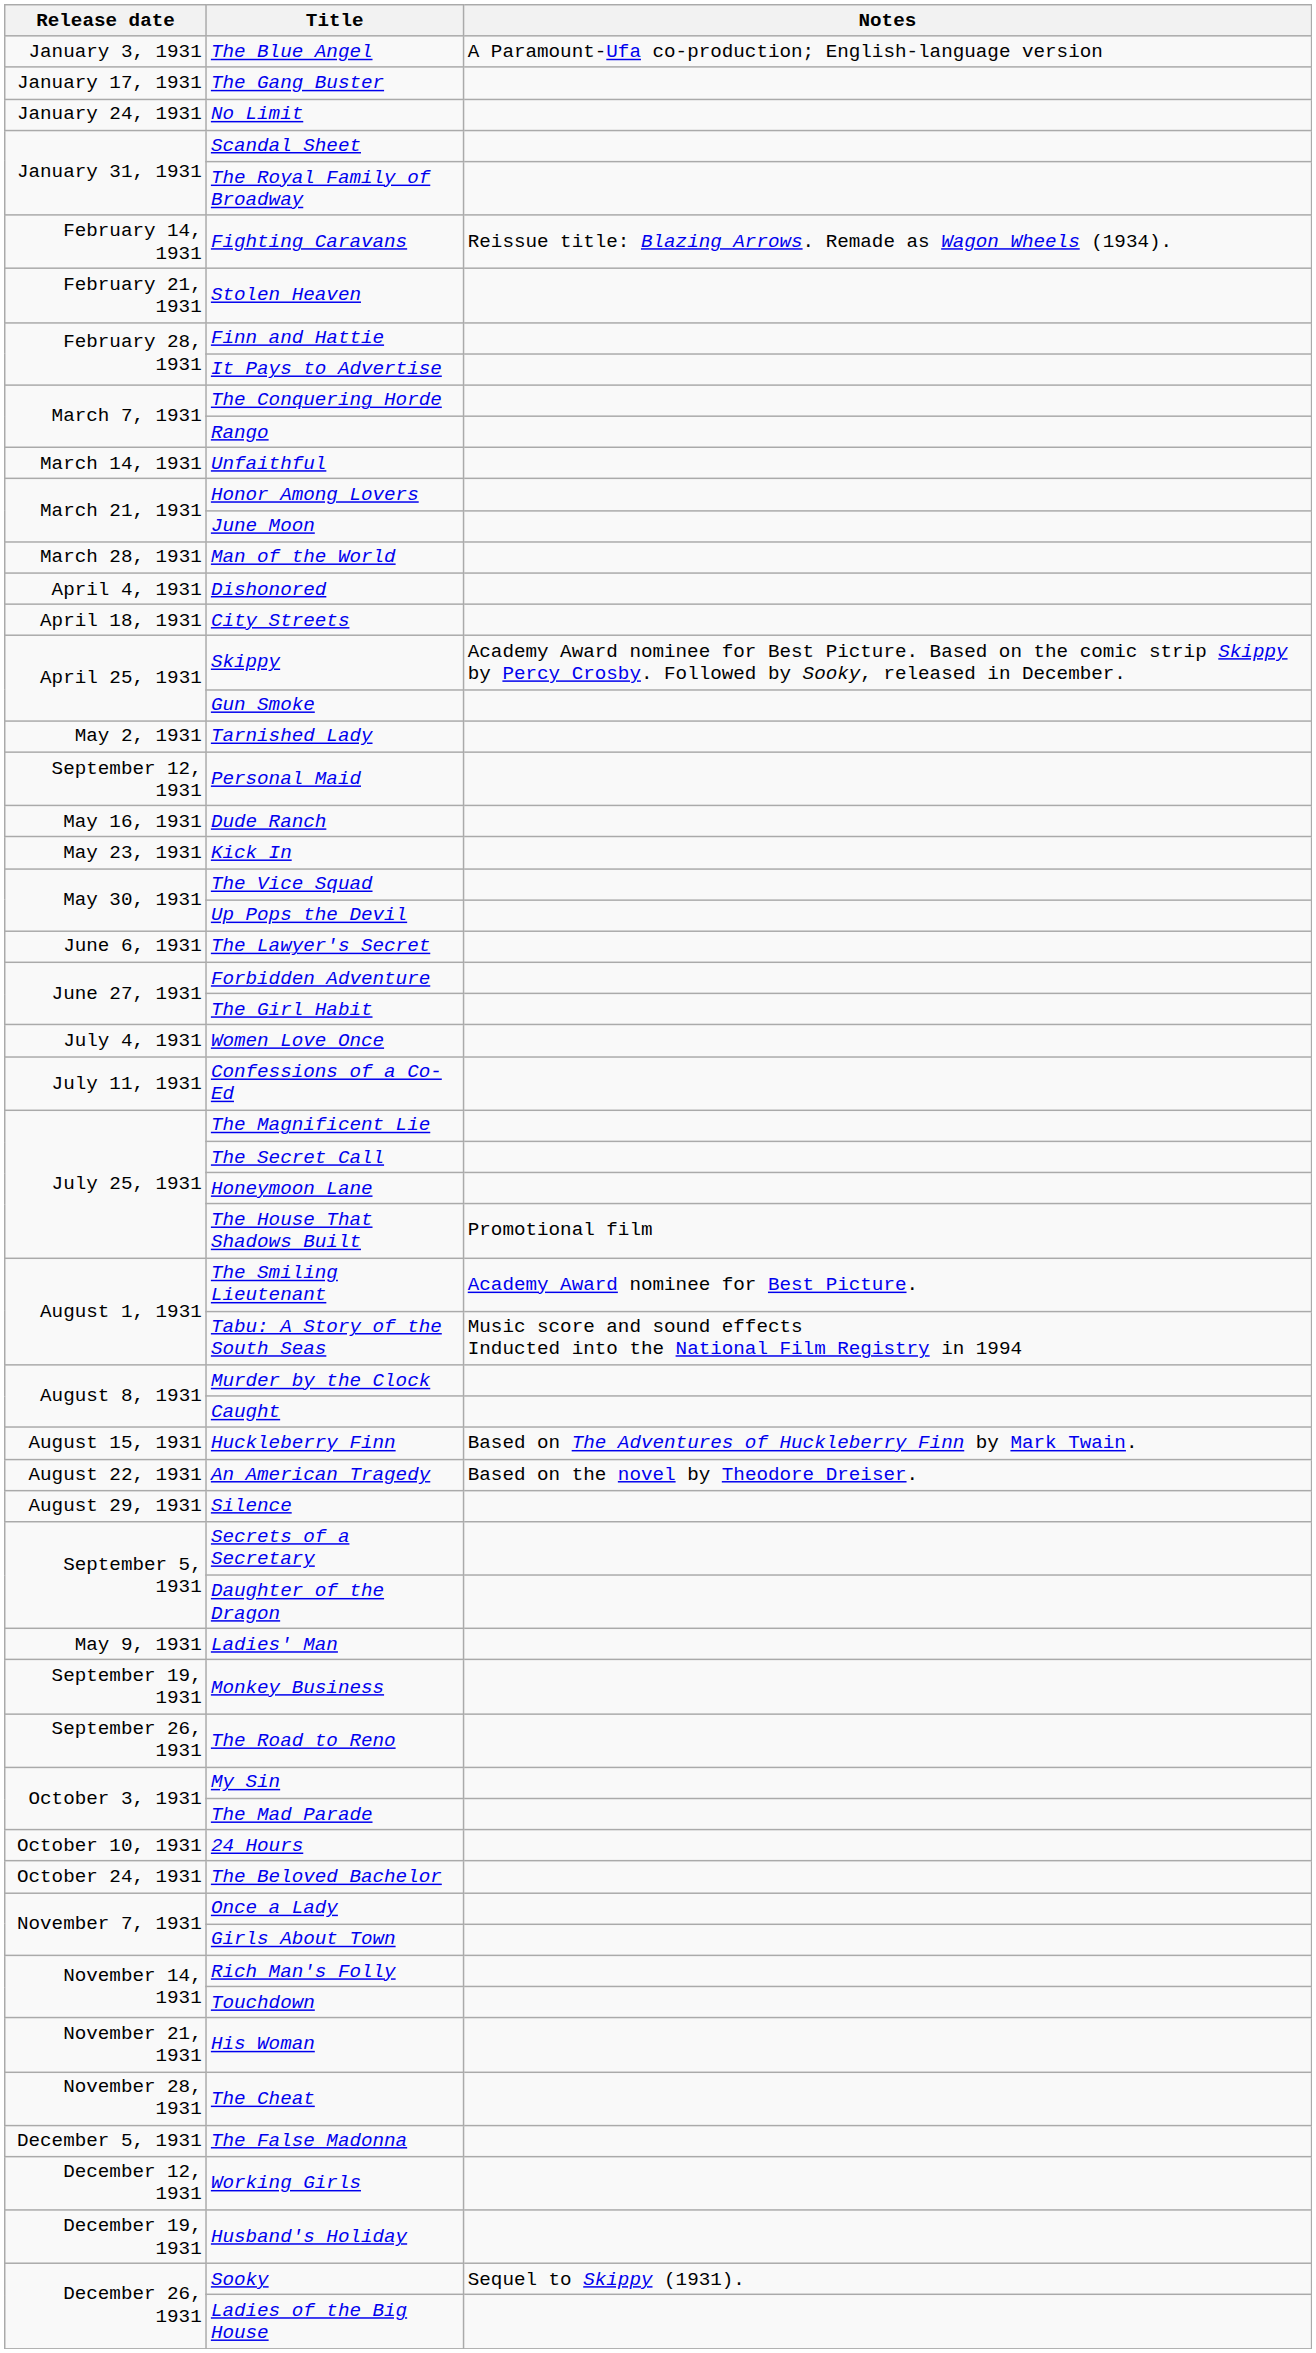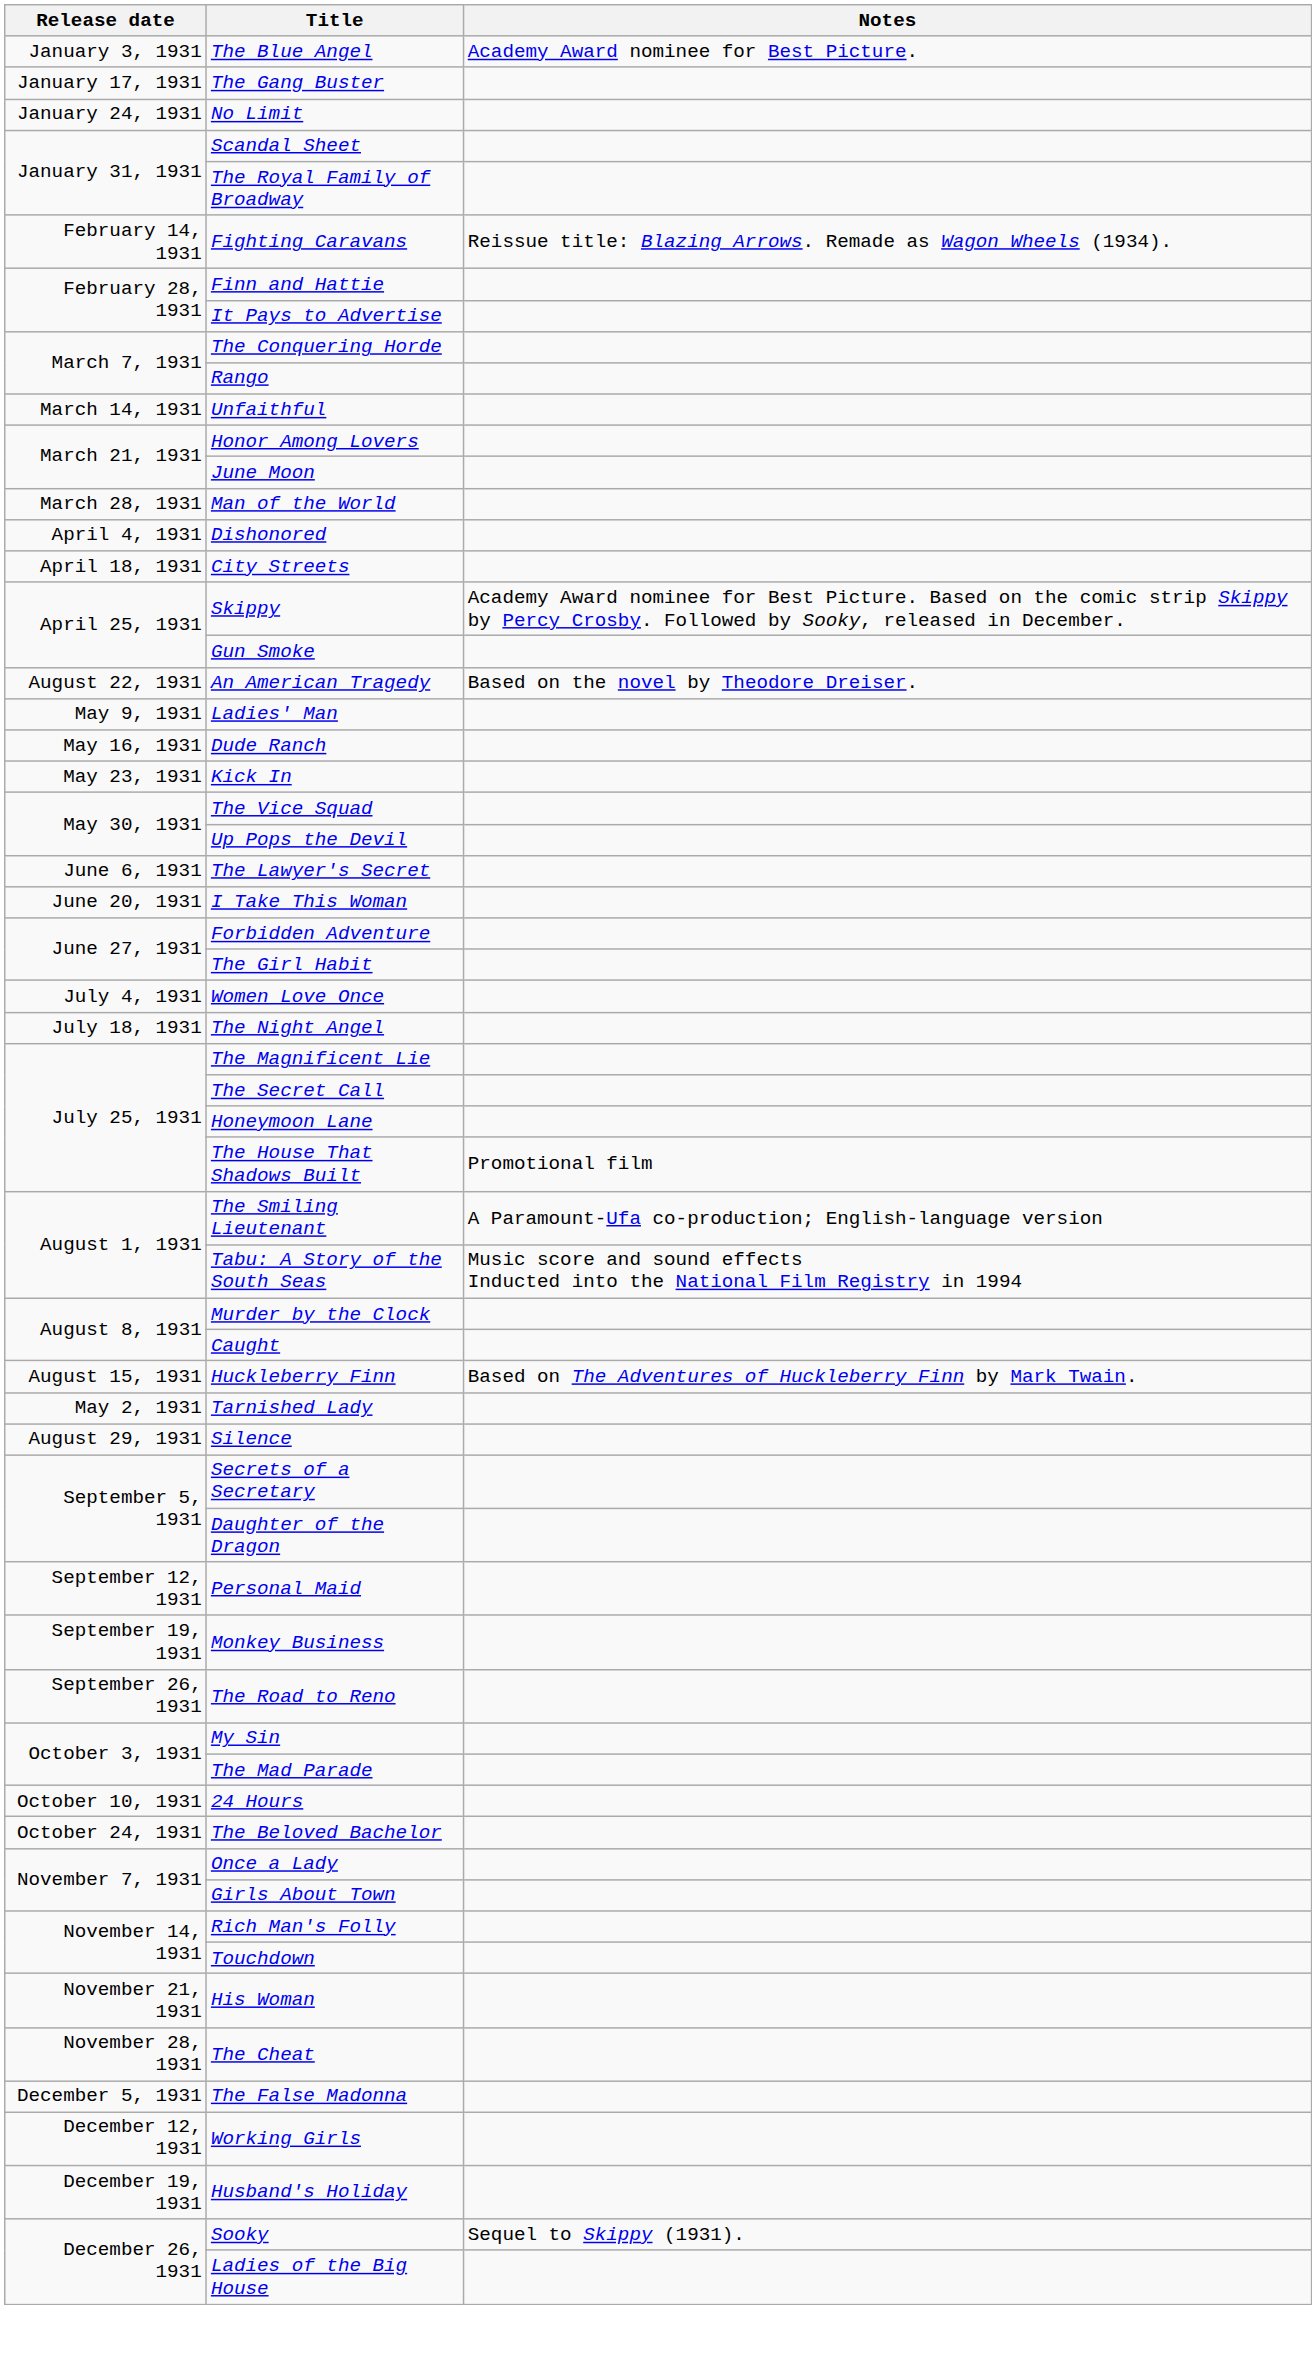The Blue Angel | Notes: A Paramount-Ufa co-production; English-language version -> Academy Award nominee for Best Picture.
- row: February 21, 1931 | Stolen Heaven
rows swapped: Tarnished Lady <-> An American Tragedy
rows swapped: Ladies' Man <-> Personal Maid
+ row: June 20, 1931 | I Take This Woman
- row: July 11, 1931 | Confessions of a Co-Ed
+ row: July 18, 1931 | The Night Angel
The Smiling Lieutenant | Notes: Academy Award nominee for Best Picture. -> A Paramount-Ufa co-production; English-language version
